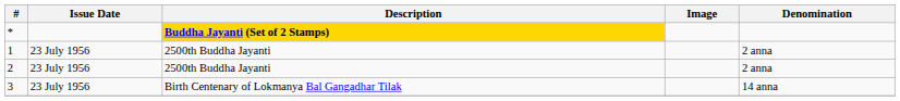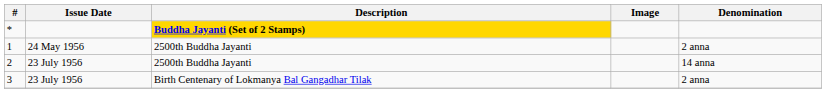1 | Issue Date: 23 July 1956 -> 24 May 1956
2 | Denomination: 2 anna -> 14 anna
3 | Denomination: 14 anna -> 2 anna
